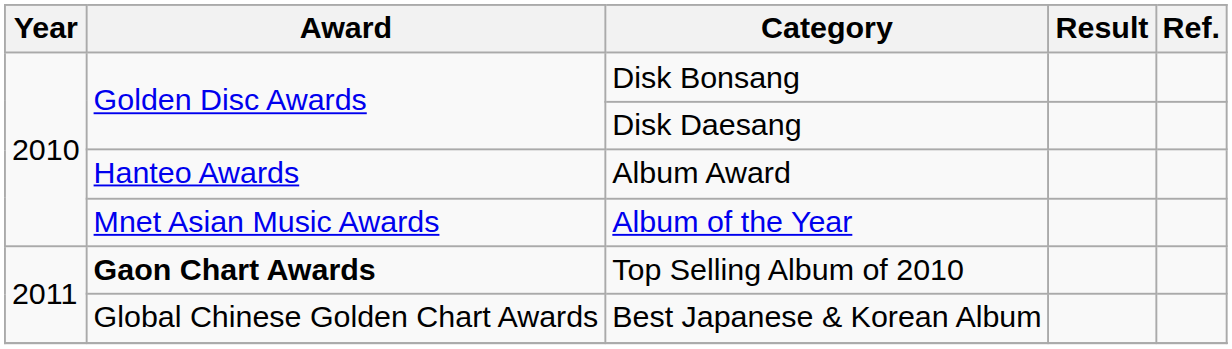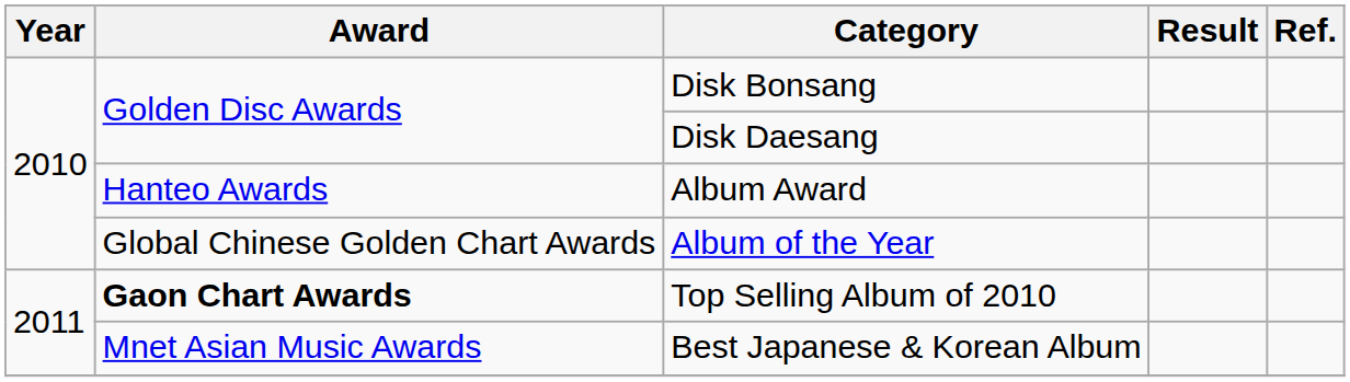Album of the Year | Award: Mnet Asian Music Awards -> Global Chinese Golden Chart Awards
Best Japanese & Korean Album | Award: Global Chinese Golden Chart Awards -> Mnet Asian Music Awards
